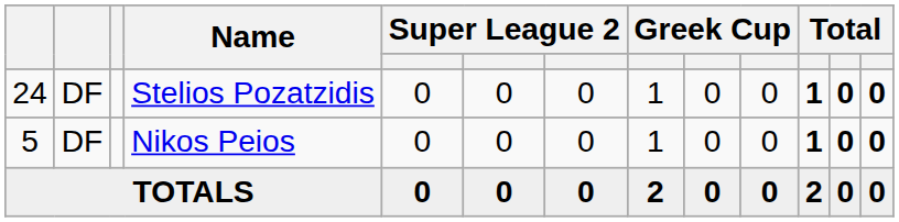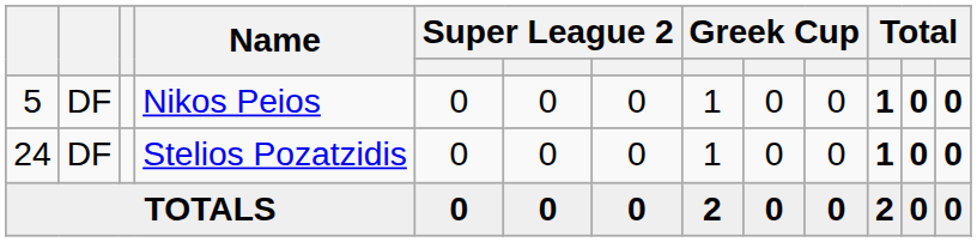rows swapped: Stelios Pozatzidis <-> Nikos Peios
